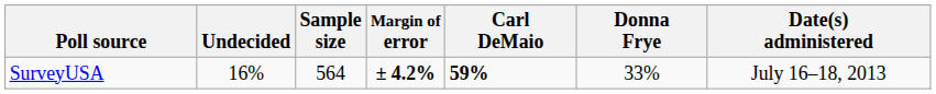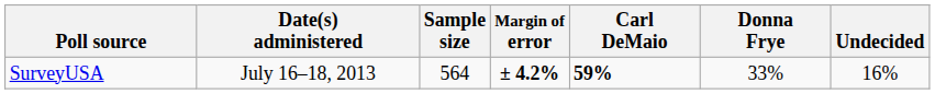columns swapped: Date(s) administered <-> Undecided
